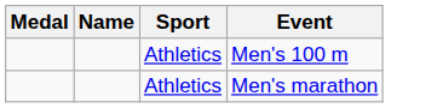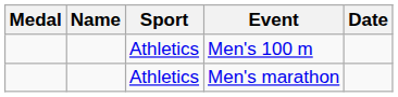+ column: Date
